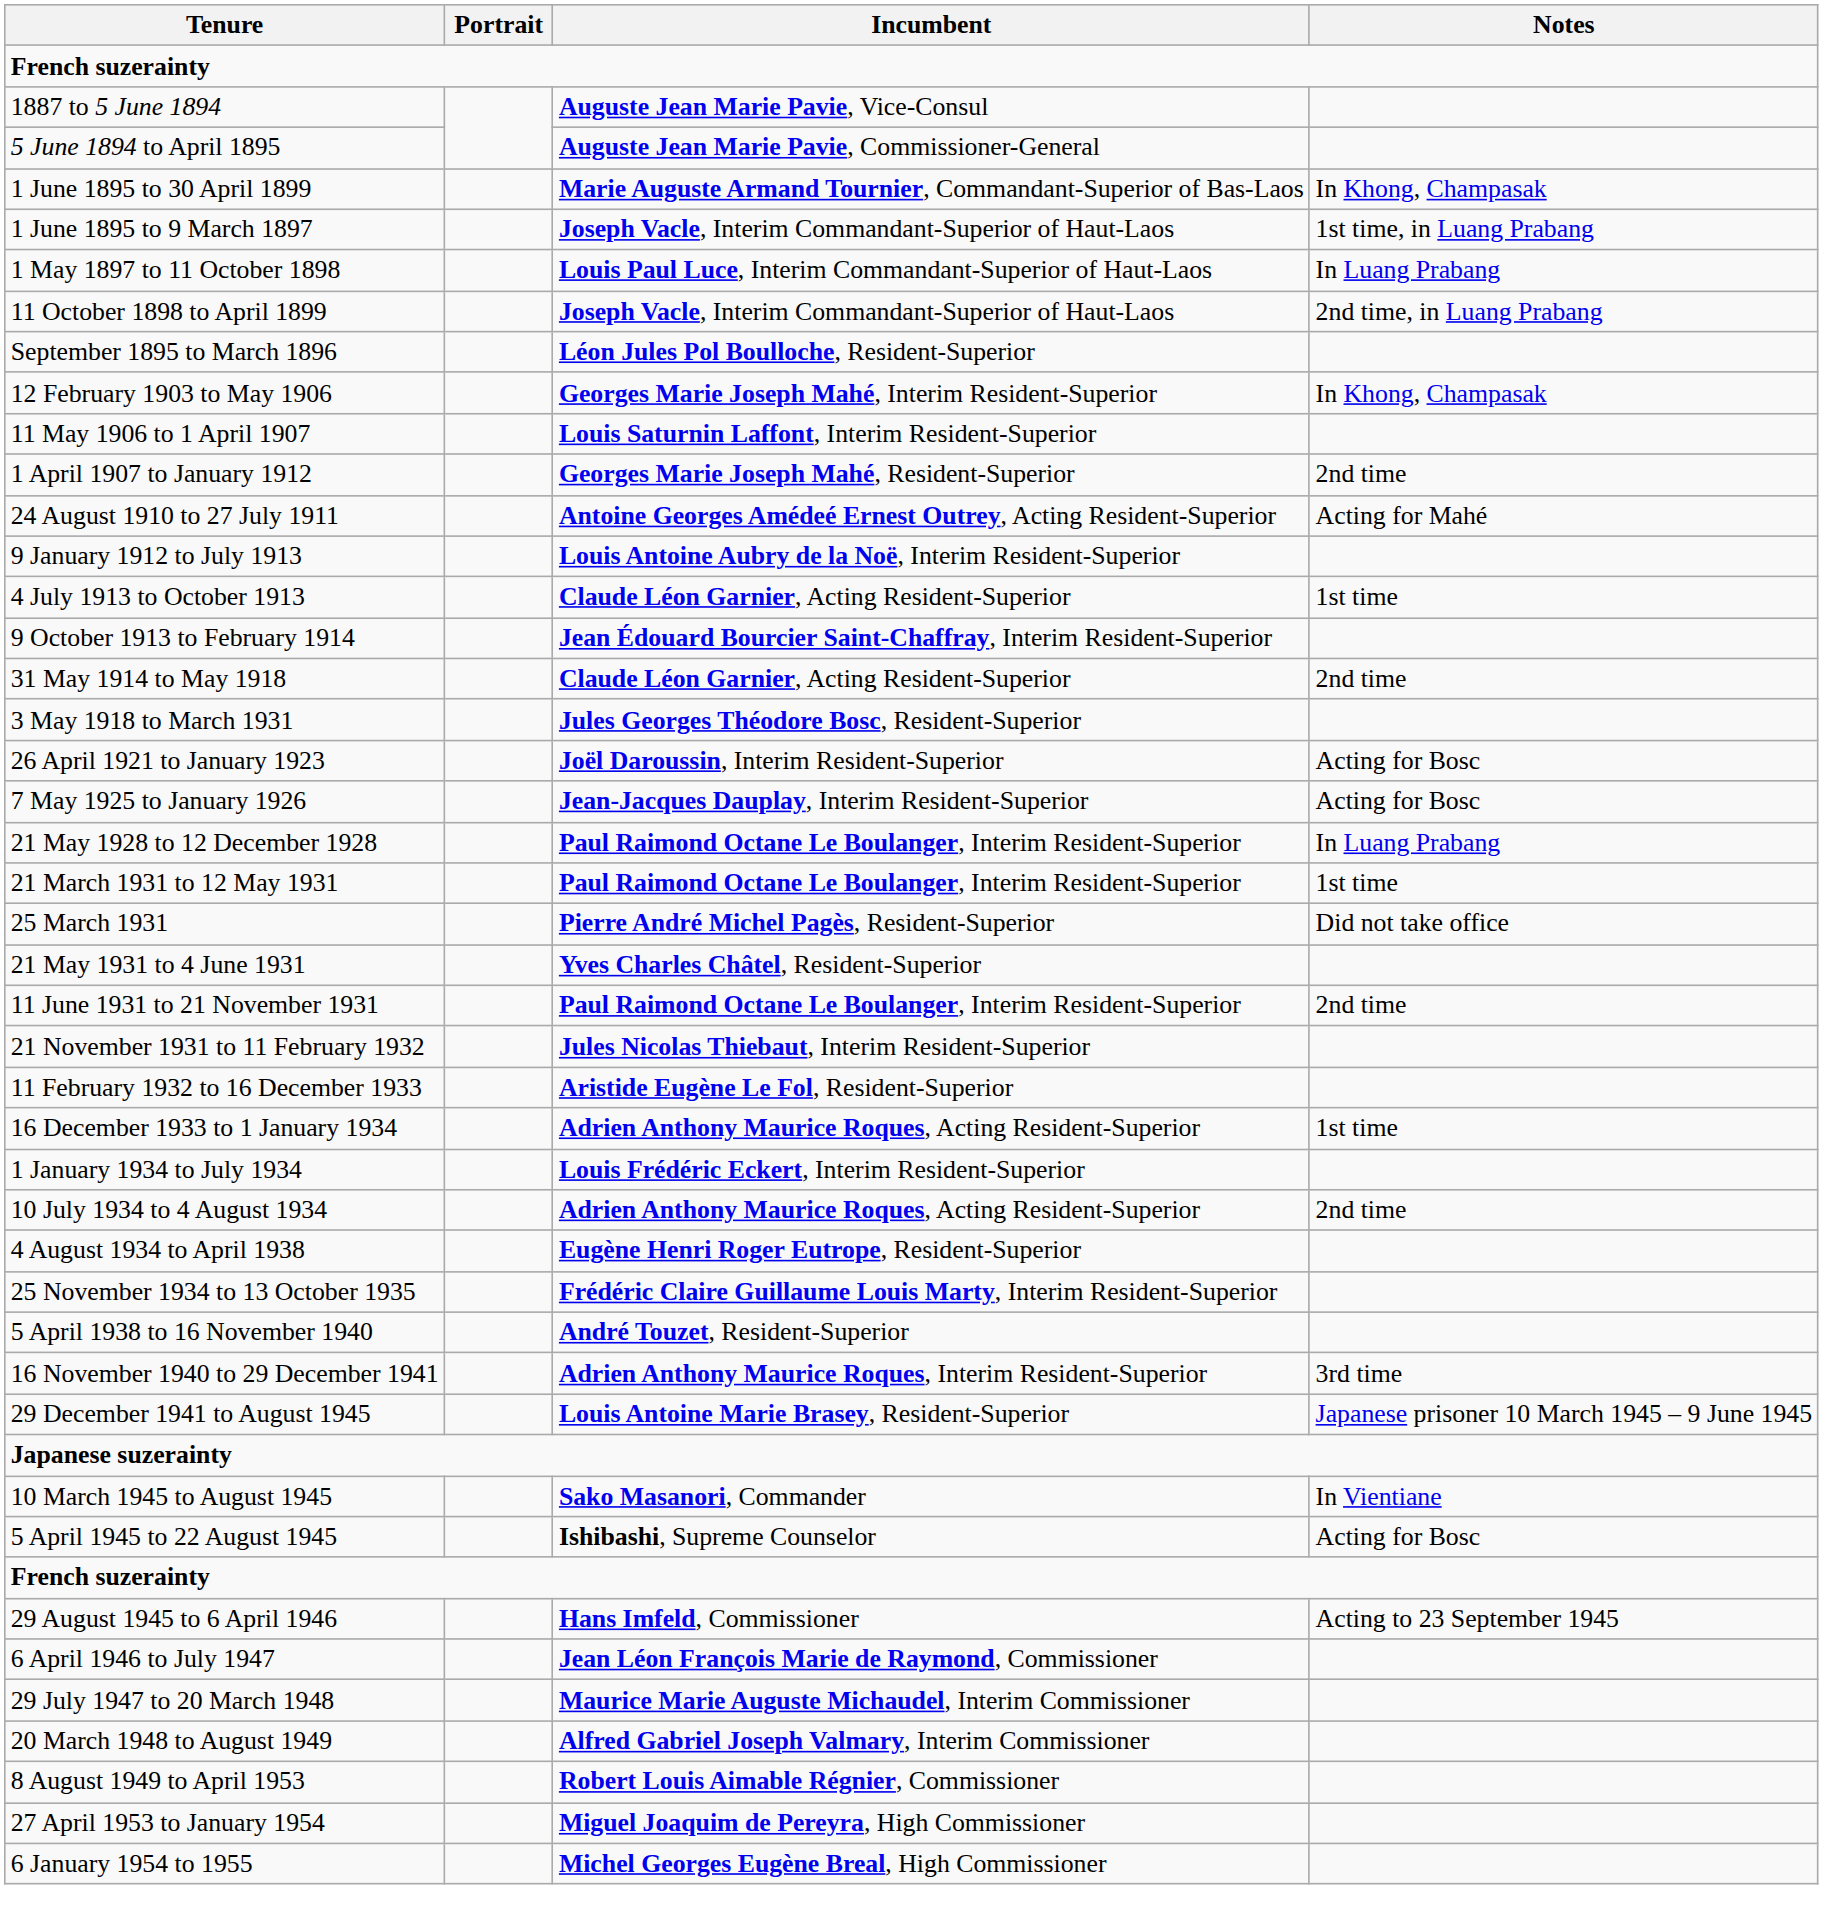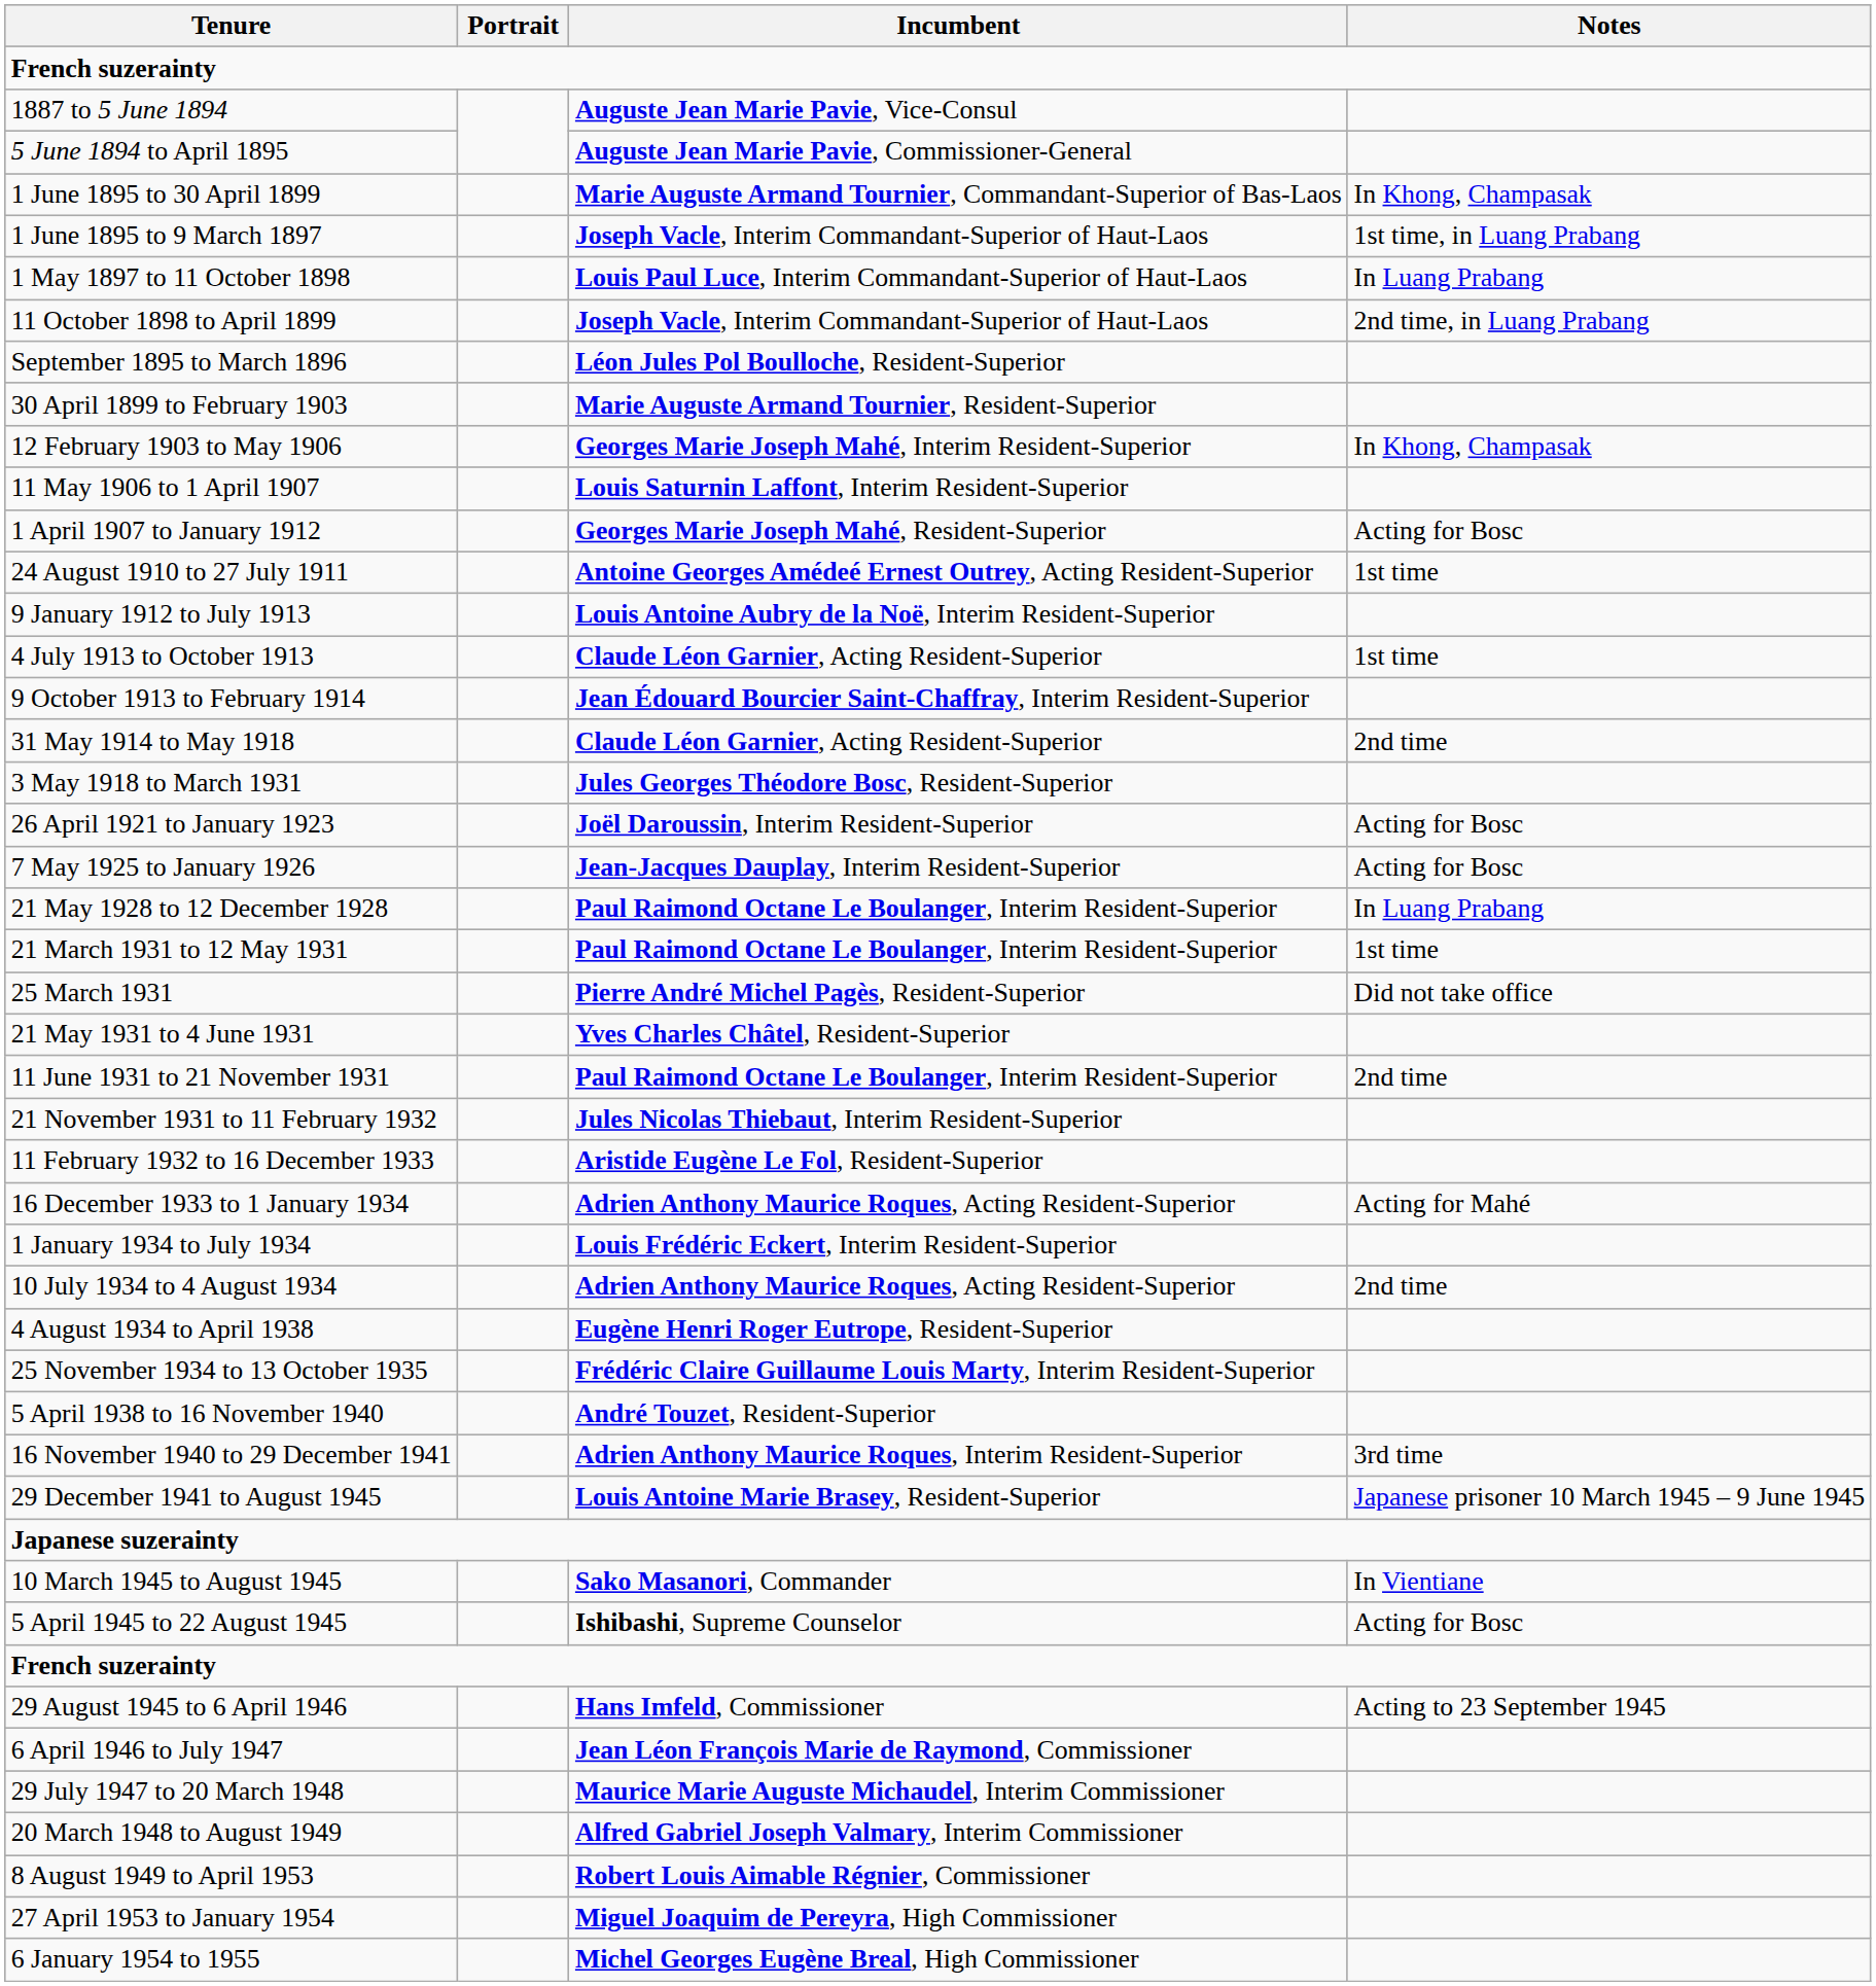+ row: 30 April 1899 to February 1903 | Marie Auguste Armand Tournier, Resident-Superior
1 April 1907 to January 1912 | Notes: 2nd time -> Acting for Bosc
24 August 1910 to 27 July 1911 | Notes: Acting for Mahé -> 1st time
16 December 1933 to 1 January 1934 | Notes: 1st time -> Acting for Mahé
